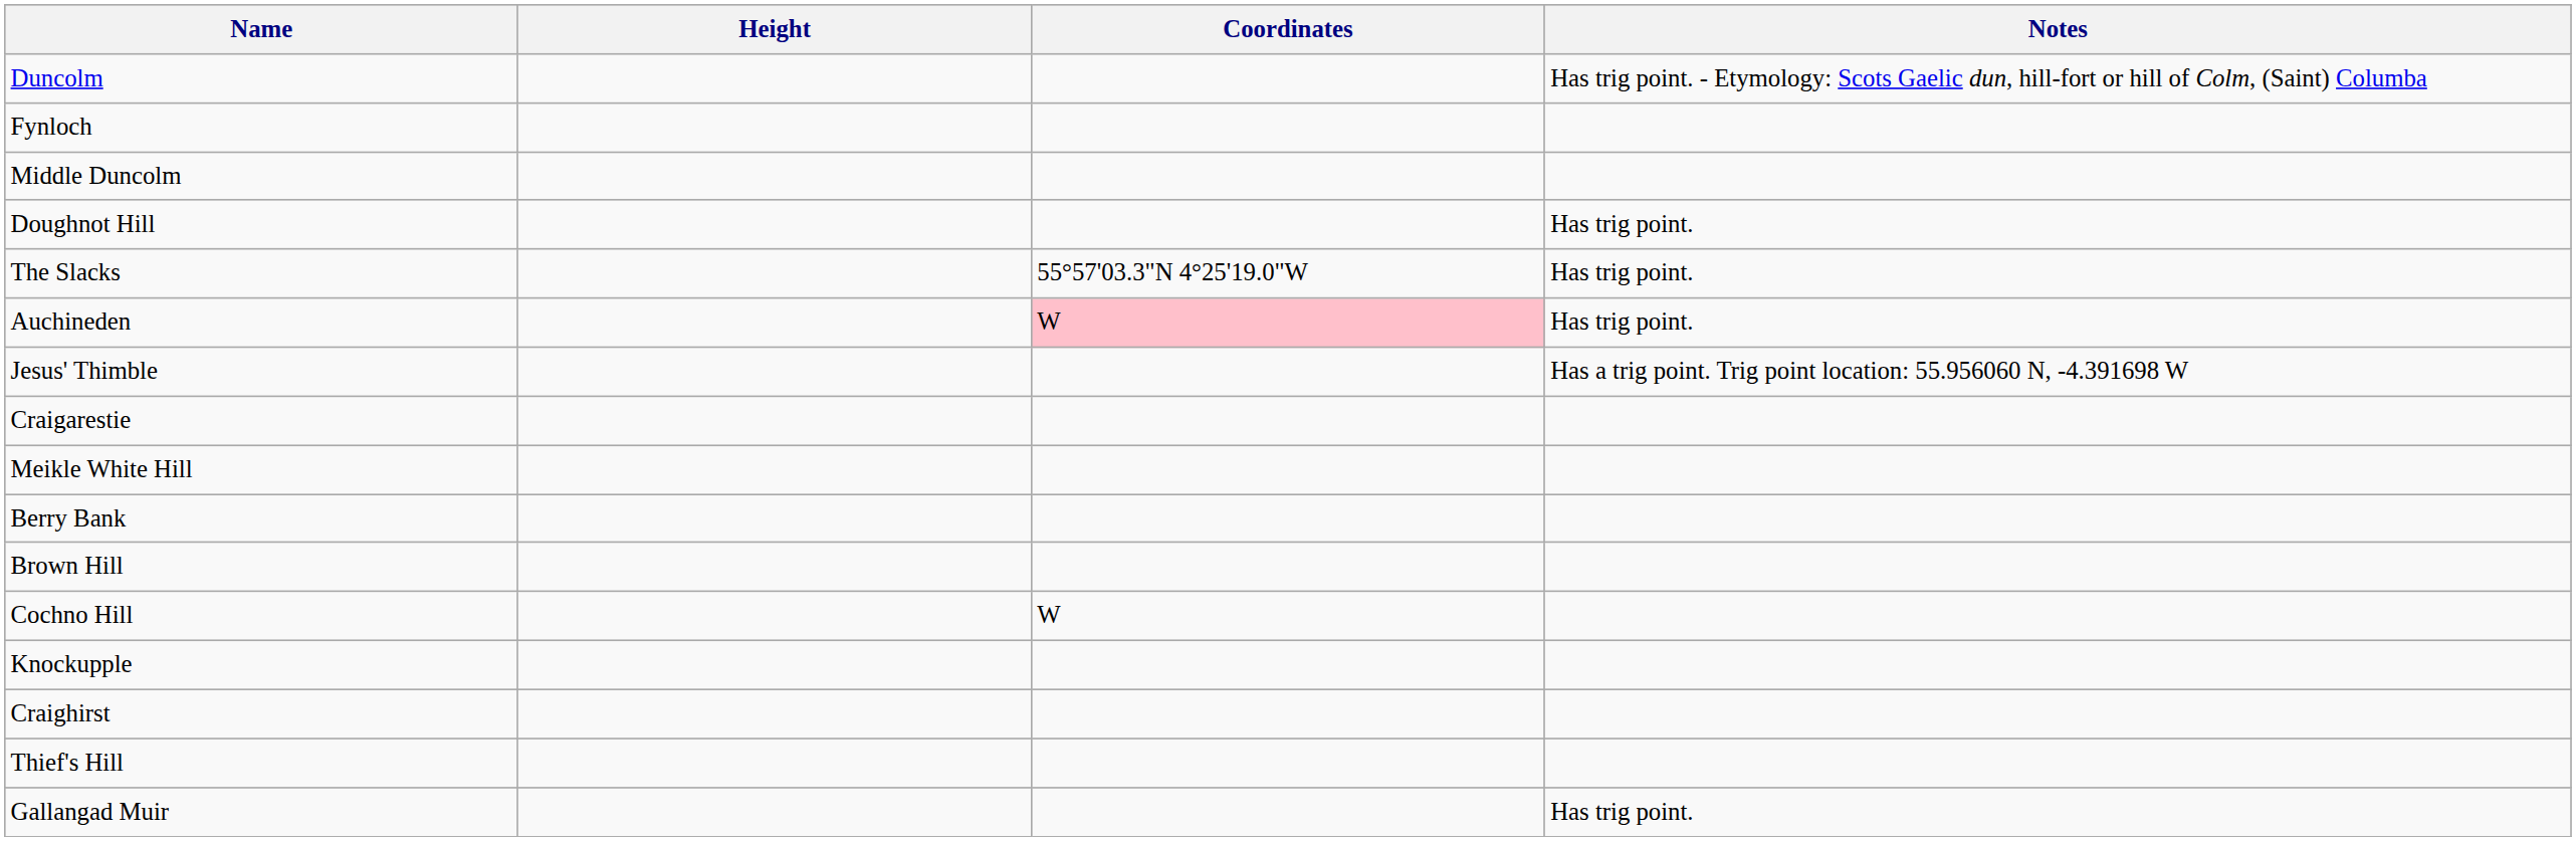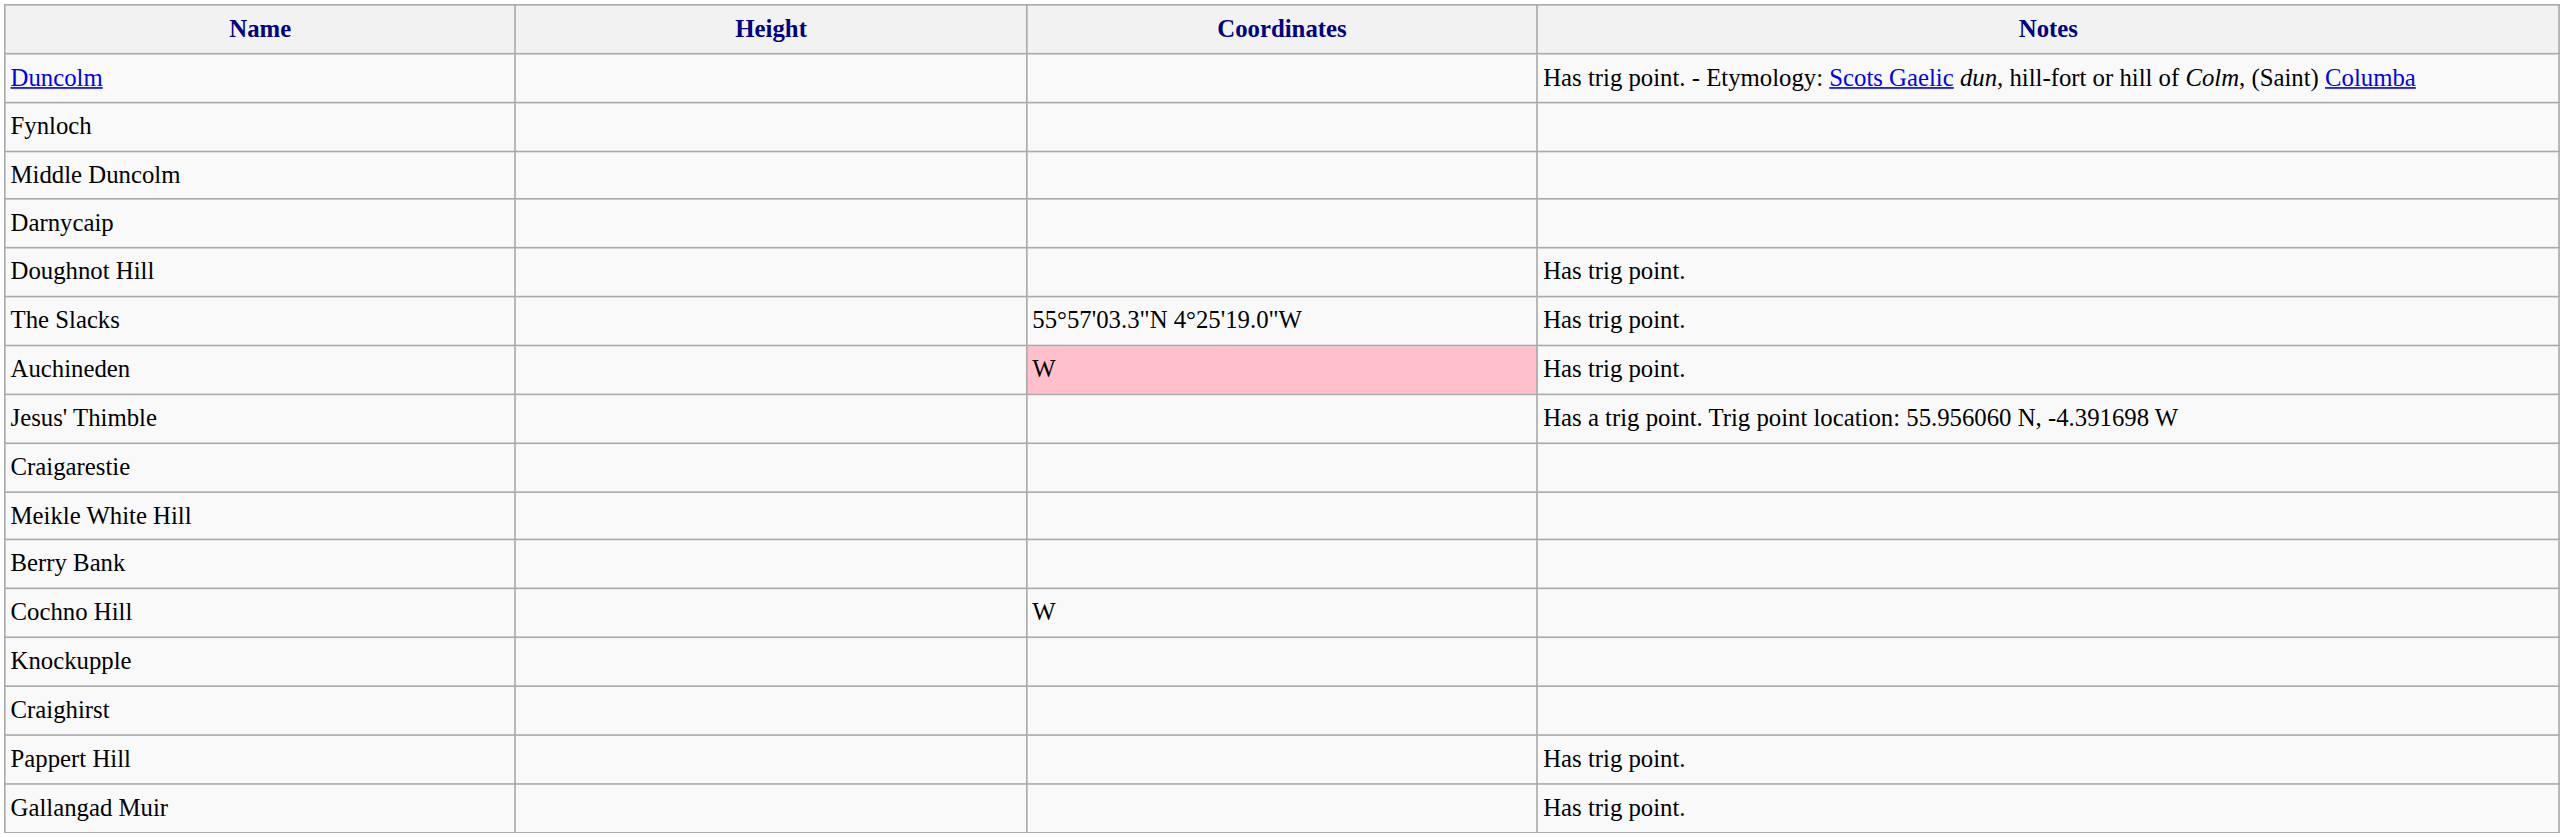+ row: Darnycaip
- row: Brown Hill
- row: Thief's Hill
+ row: Pappert Hill | Has trig point.
